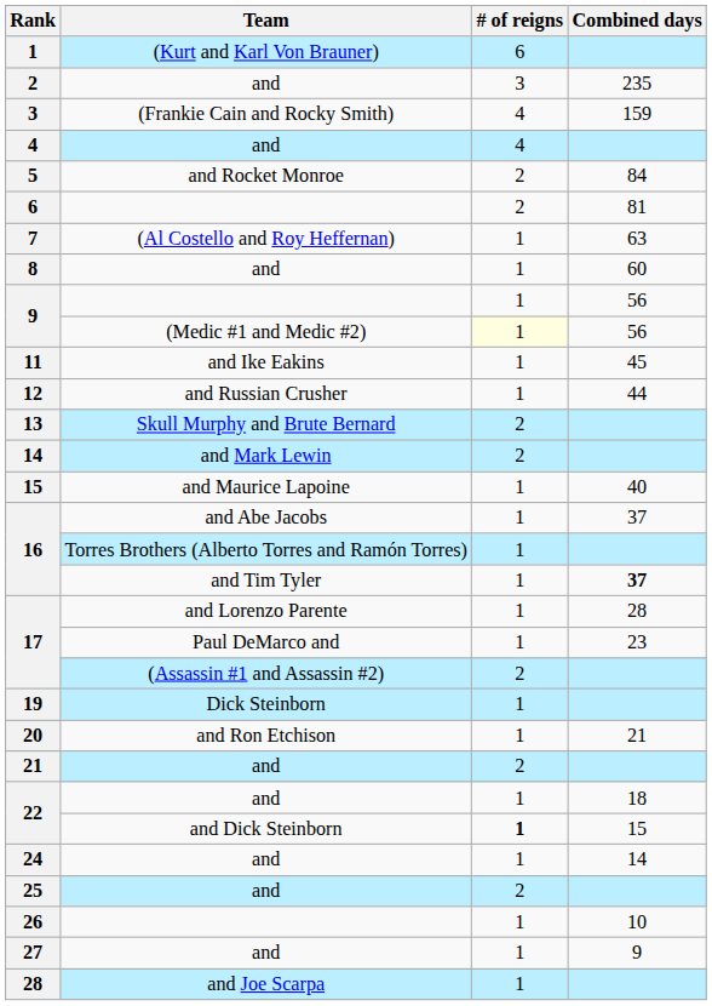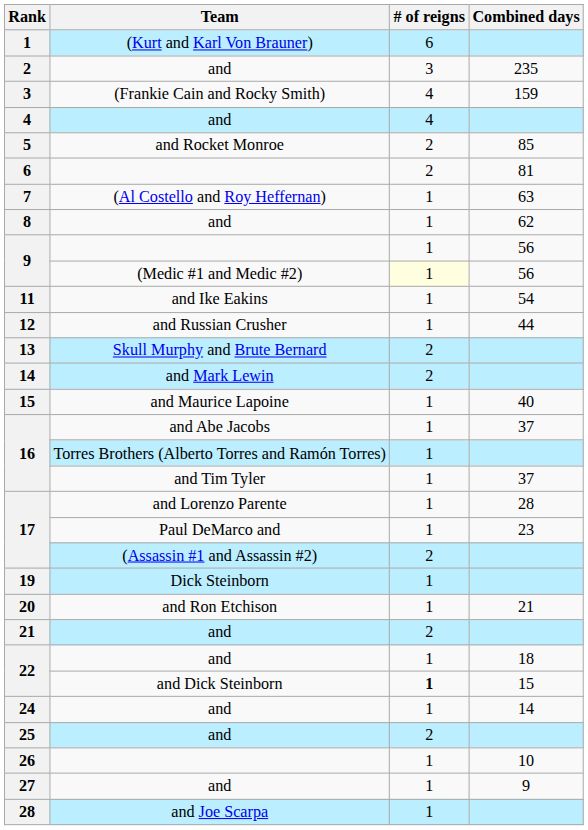5 | Combined days: 84 -> 85
8 | Combined days: 60 -> 62
11 | Combined days: 45 -> 54
16 / and Tim Tyler | Combined days: bold -> normal
